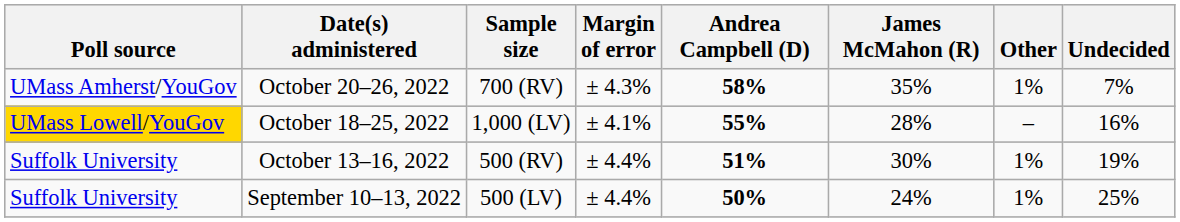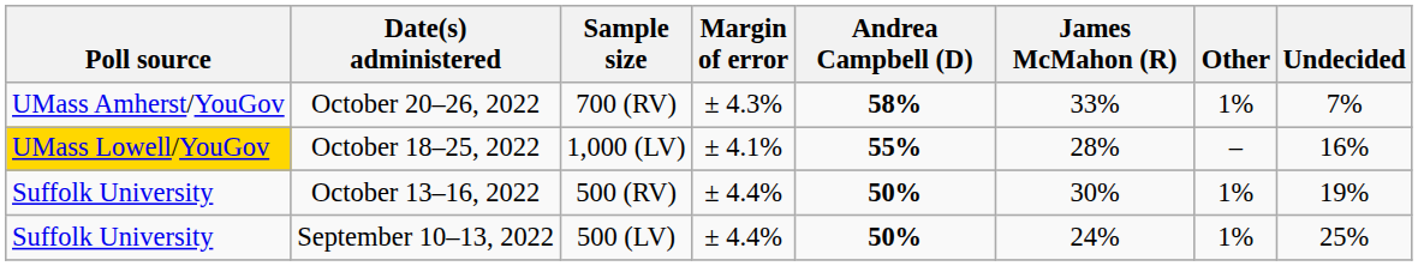October 20–26, 2022 | James McMahon (R): 35% -> 33%
October 13–16, 2022 | Andrea Campbell (D): 51% -> 50%
